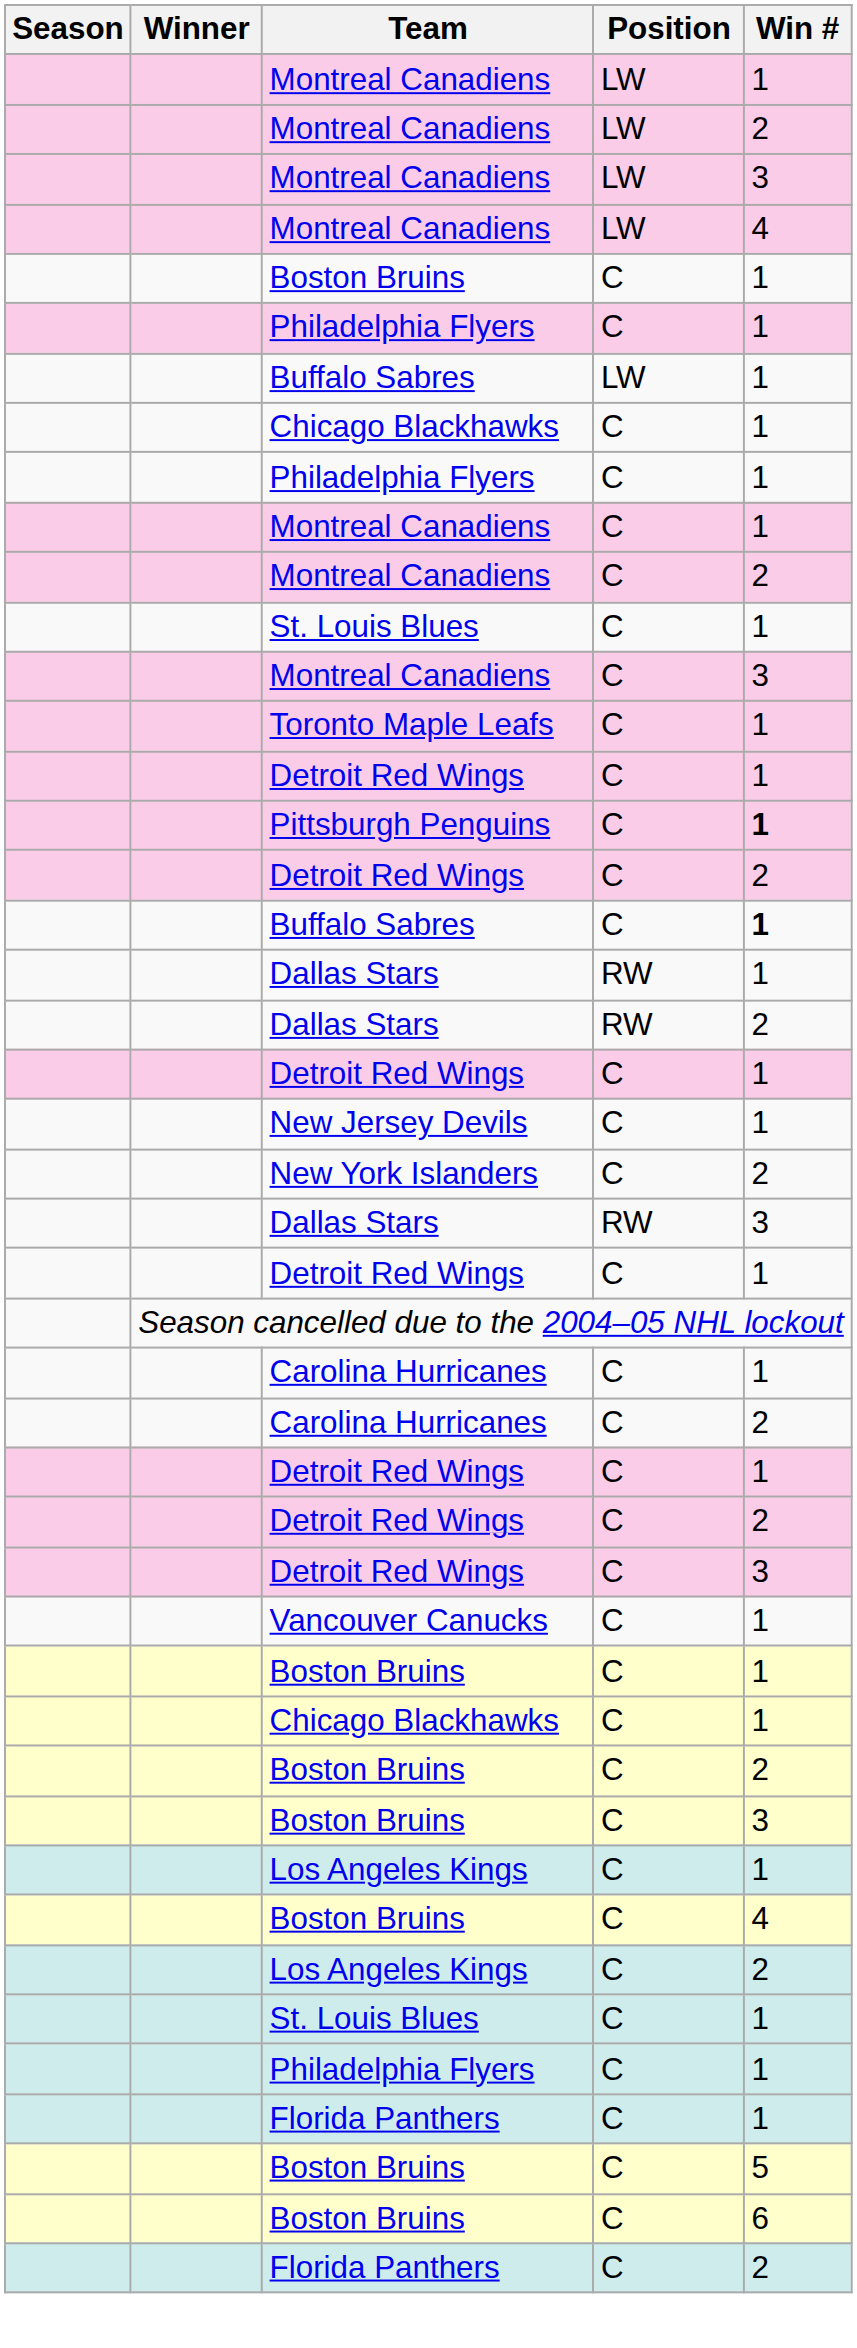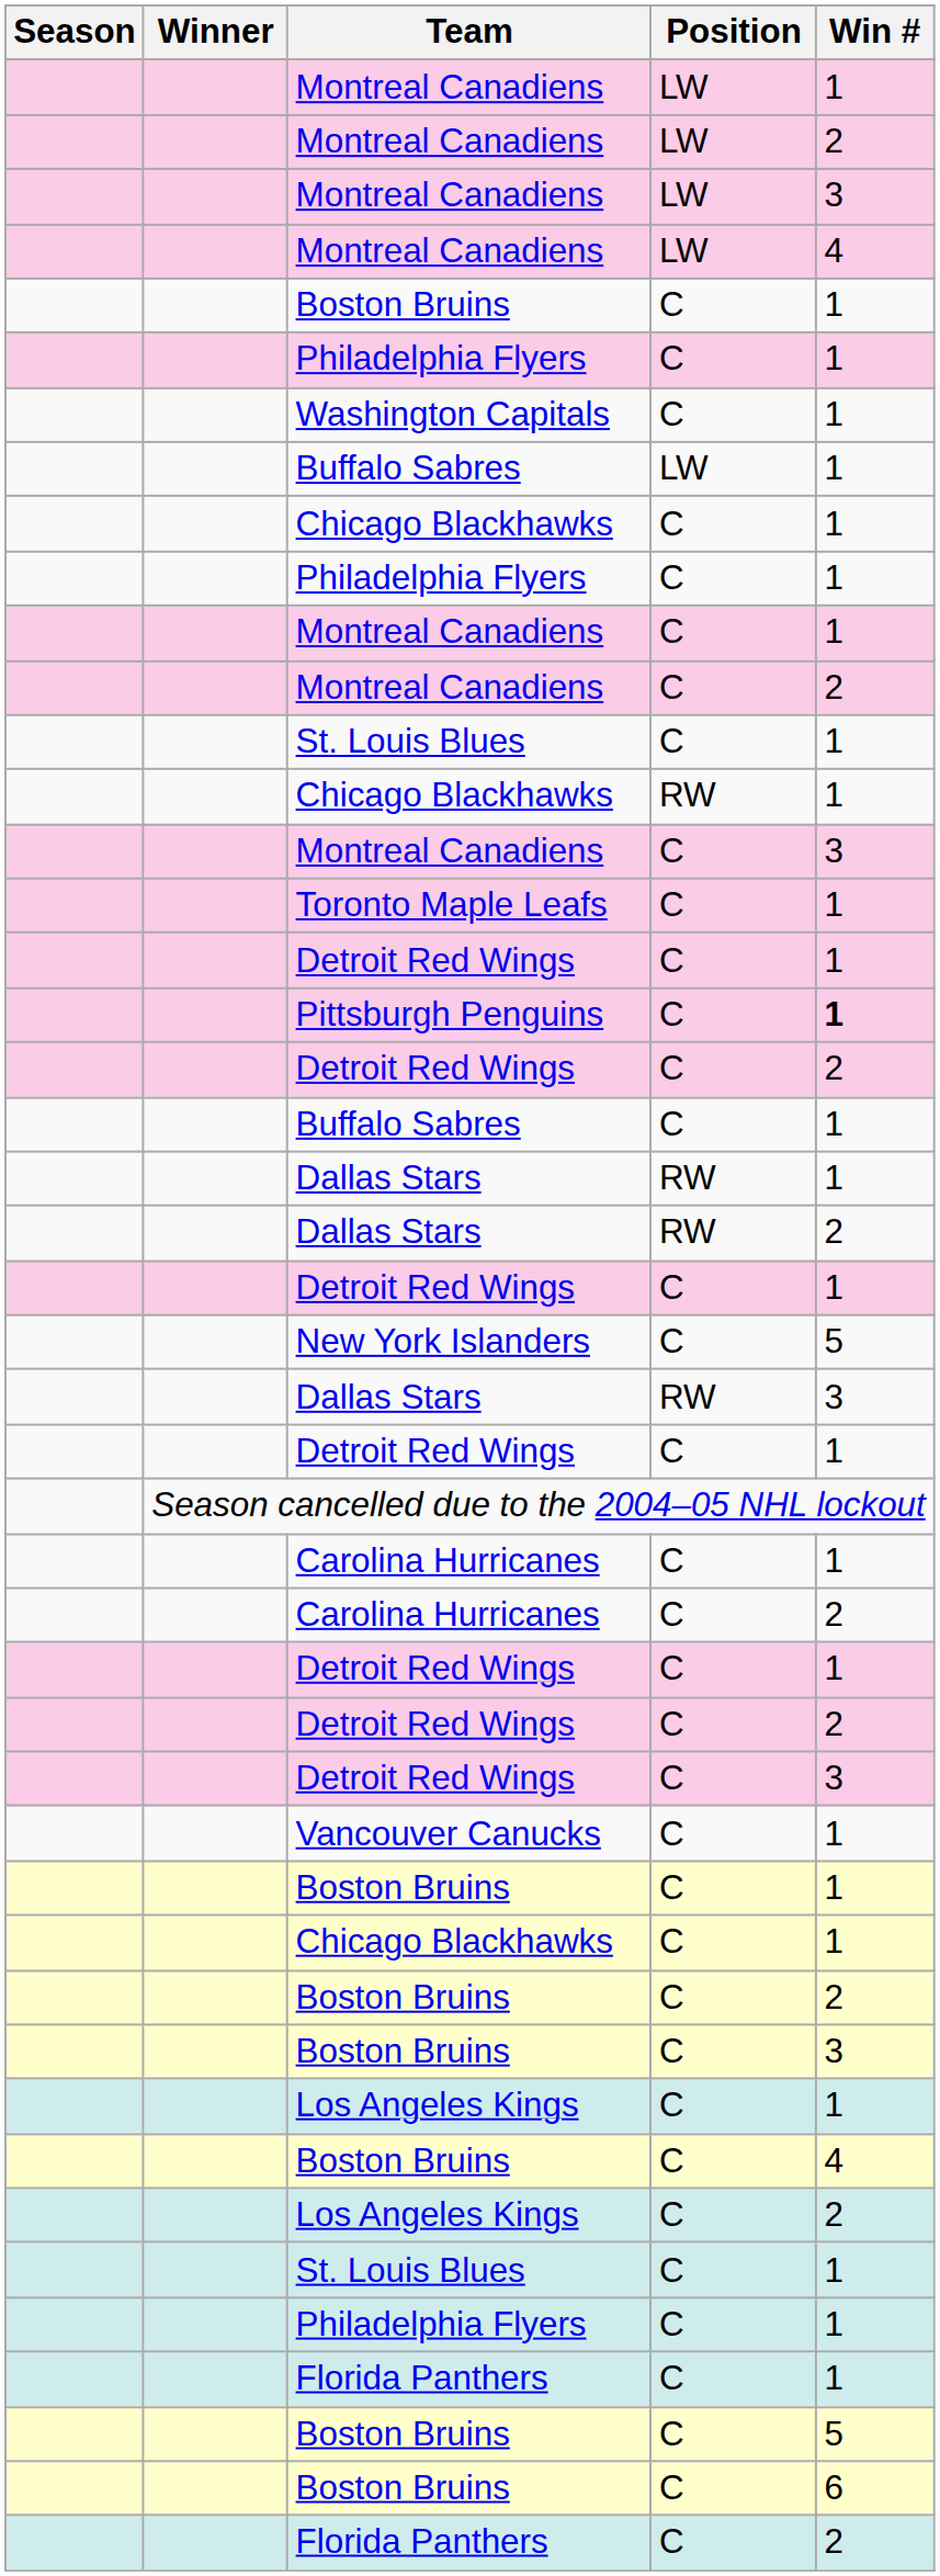+ row: Washington Capitals | C | 1
+ row: Chicago Blackhawks | RW | 1
Buffalo Sabres / C | Win #: bold -> normal
- row: New Jersey Devils | C | 1
New York Islanders | Win #: 2 -> 5
